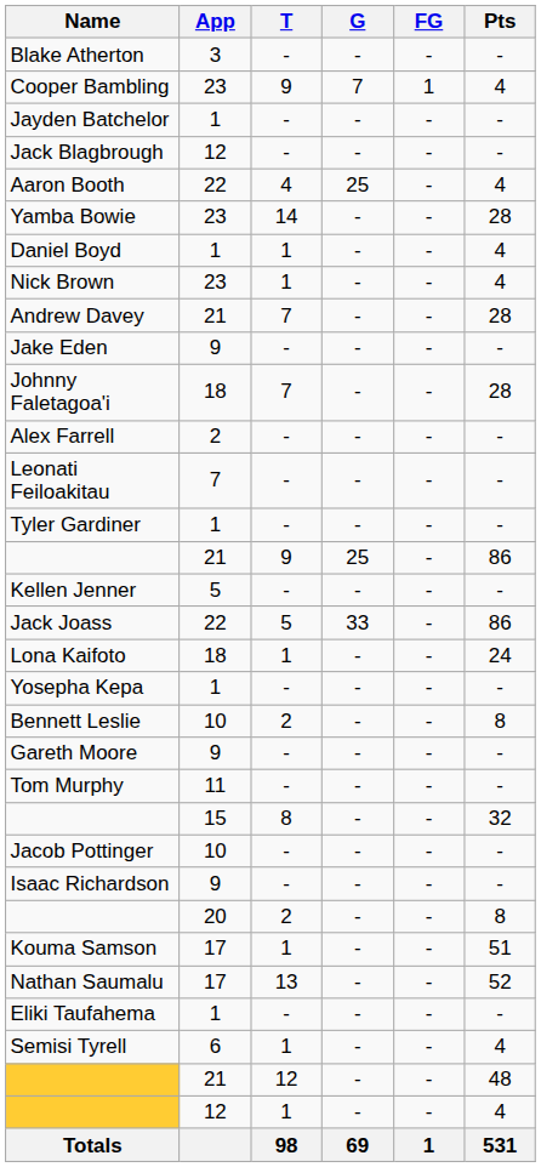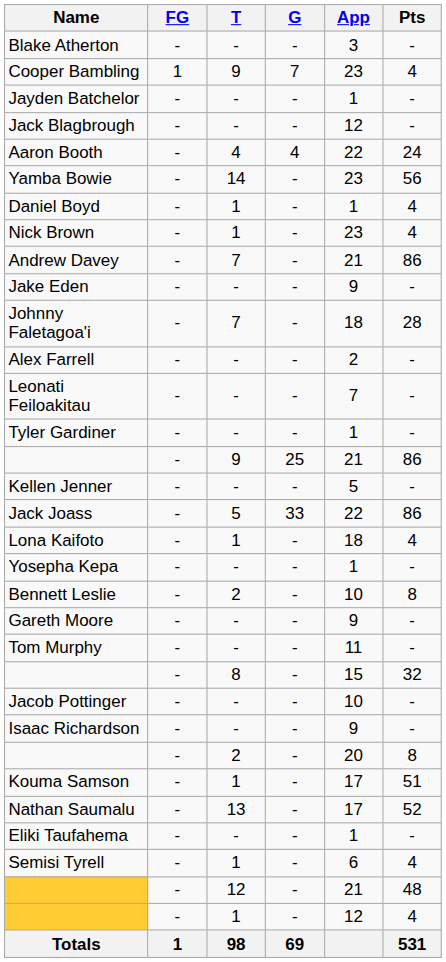columns swapped: App <-> FG
Aaron Booth | G: 25 -> 4
Aaron Booth | Pts: 4 -> 24
Yamba Bowie | Pts: 28 -> 56
Andrew Davey | Pts: 28 -> 86
Lona Kaifoto | Pts: 24 -> 4
